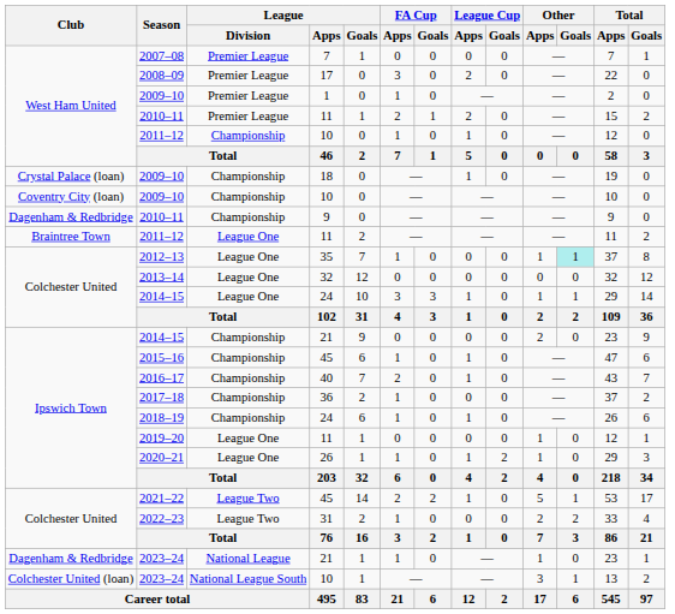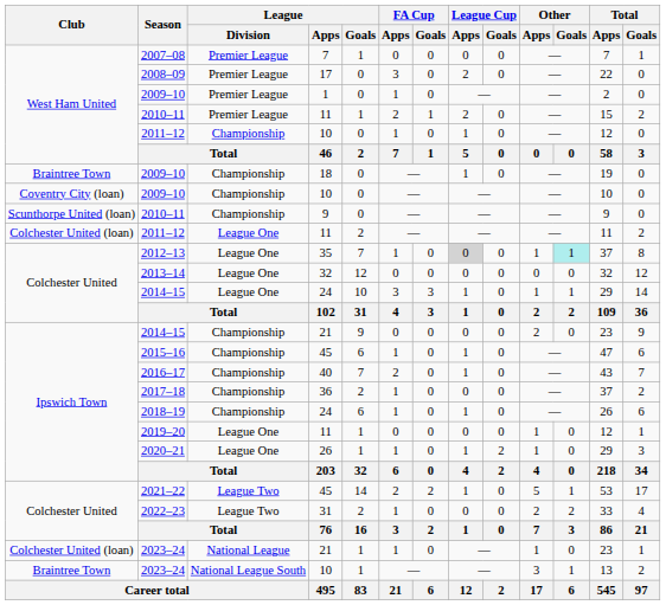2009–10 / 18 | Club: Crystal Palace (loan) -> Braintree Town
2010–11 / 9 | Club: Dagenham & Redbridge -> Scunthorpe United (loan)
2011–12 / 11 | Club: Braintree Town -> Colchester United (loan)
2012–13 | League Cup / Apps: no background -> lightgrey background
2023–24 / 21 | Club: Dagenham & Redbridge -> Colchester United (loan)
2023–24 / 10 | Club: Colchester United (loan) -> Braintree Town
